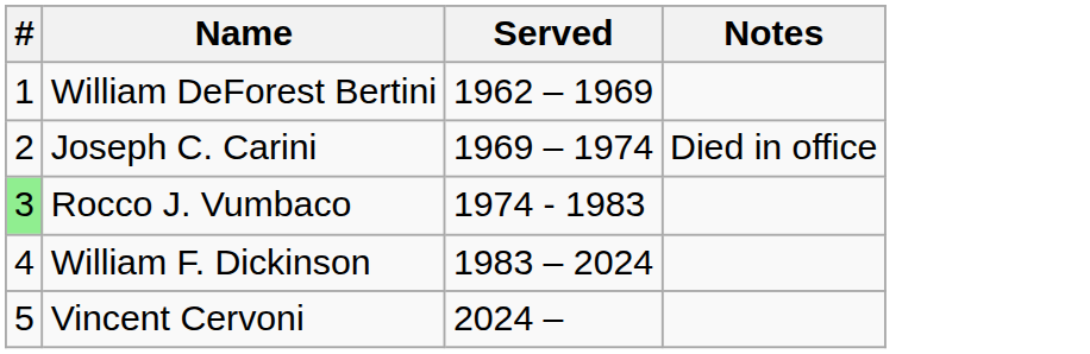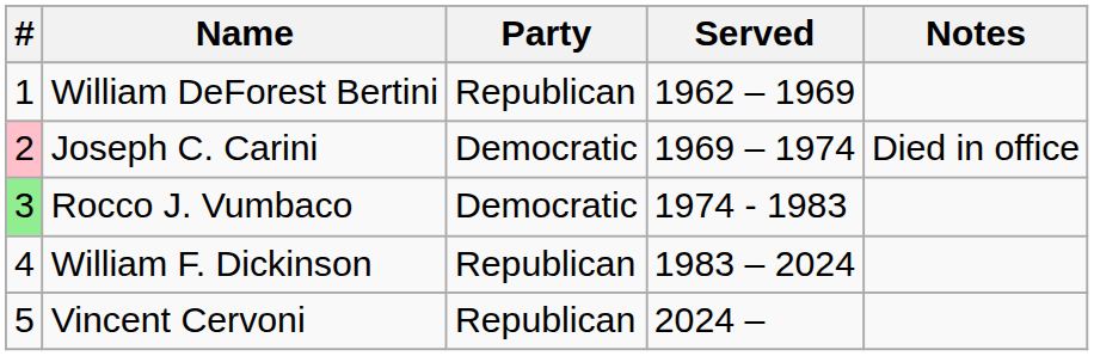+ column: Party | Republican | Democratic | Democratic | Republican | Republican
Joseph C. Carini | #: no background -> pink background
